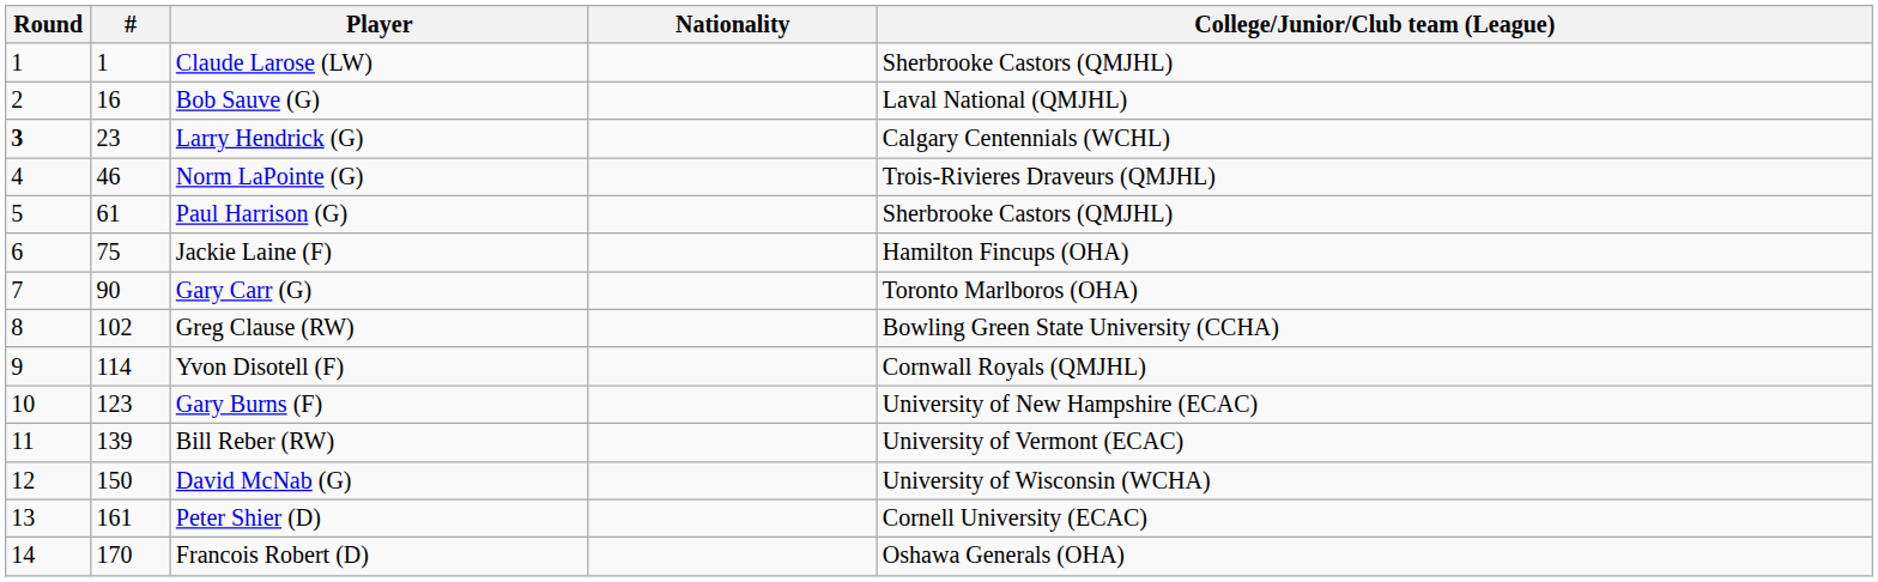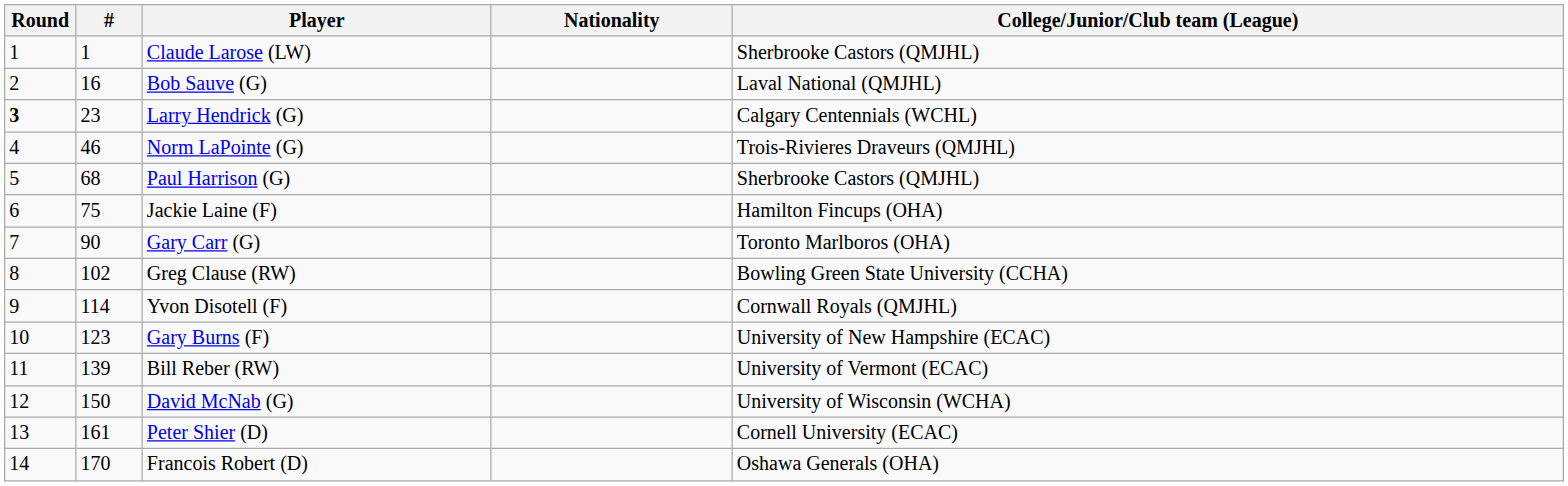Paul Harrison (G) | #: 61 -> 68
